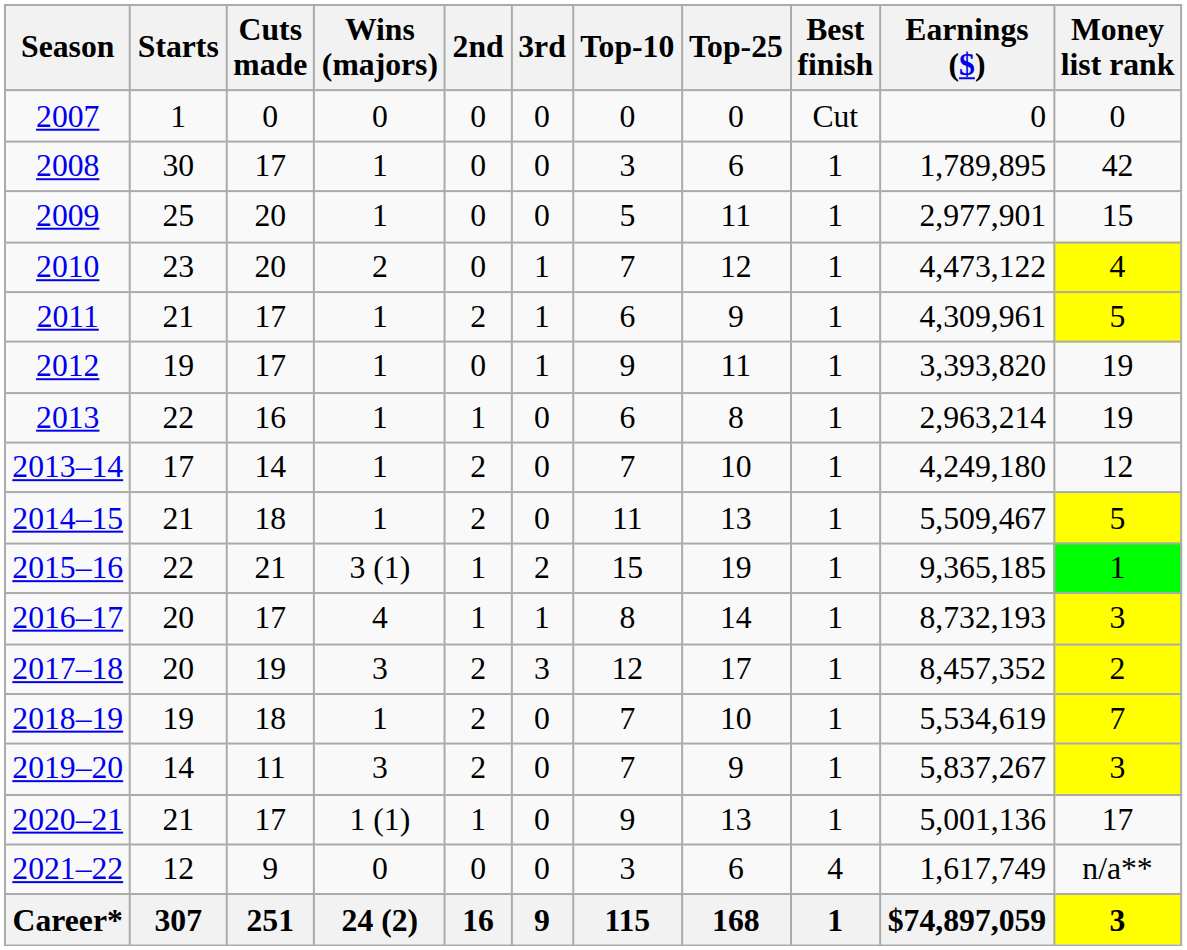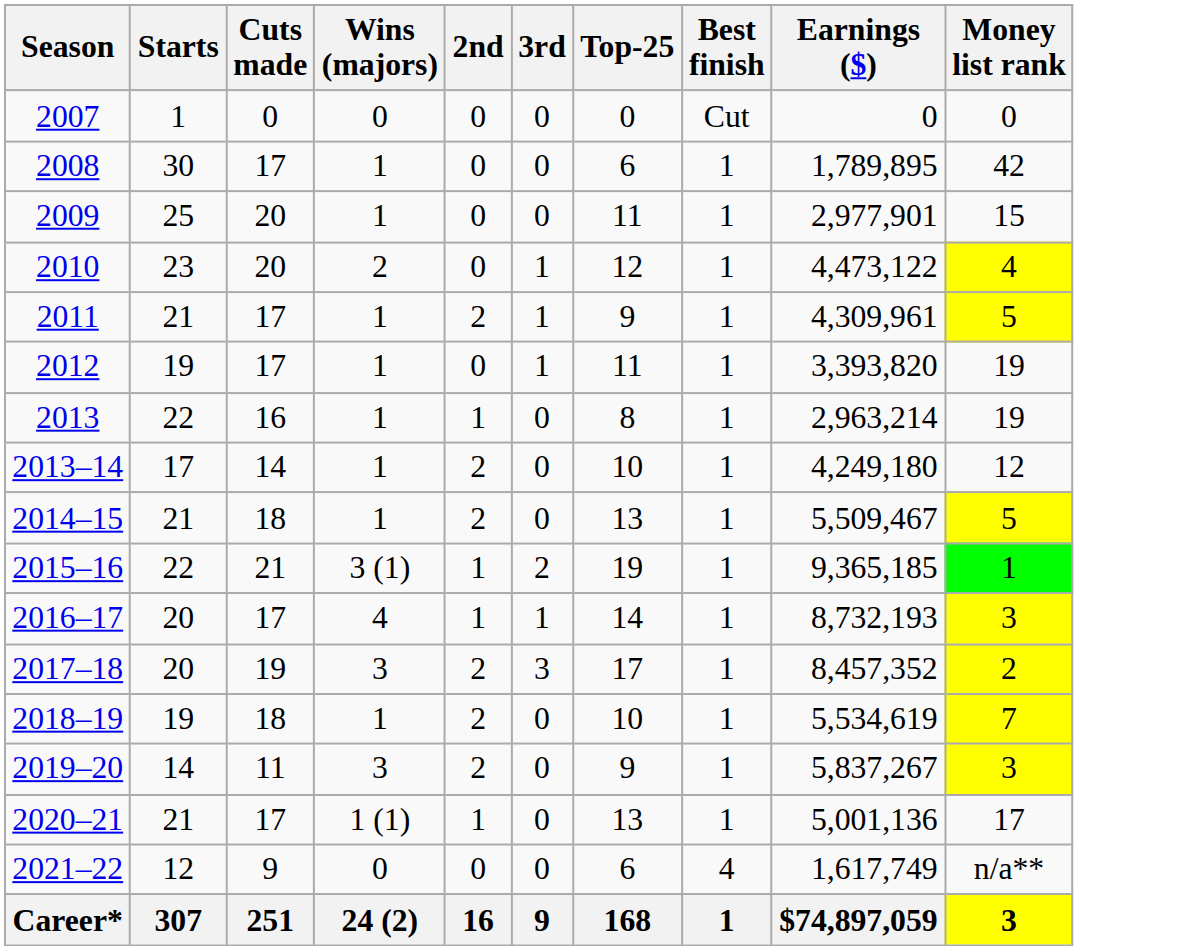- column: Top-10 | 0 | 3 | 5 | 7 | 6 | 9 | 6 | 7 | 11 | 15 | 8 | 12 | 7 | 7 | 9 | 3 | 115
